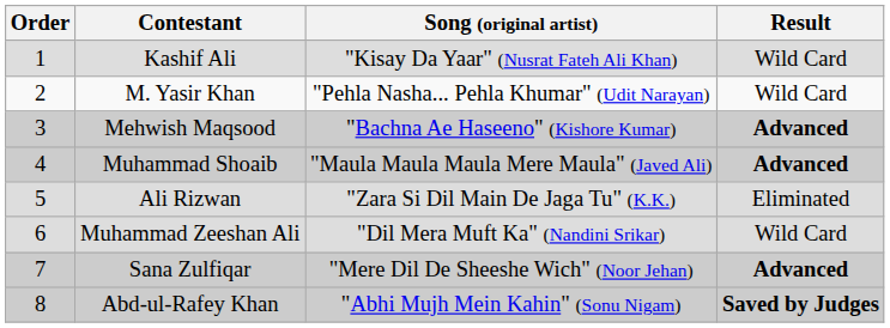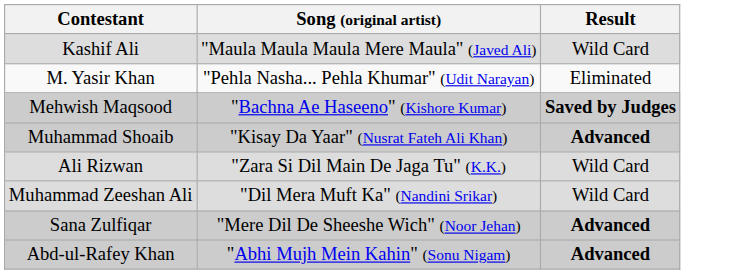- column: Order | 1 | 2 | 3 | 4 | 5 | 6 | 7 | 8
Kashif Ali | Song (original artist): "Kisay Da Yaar" (Nusrat Fateh Ali Khan) -> "Maula Maula Maula Mere Maula" (Javed Ali)
M. Yasir Khan | Result: Wild Card -> Eliminated
Mehwish Maqsood | Result: Advanced -> Saved by Judges
Muhammad Shoaib | Song (original artist): "Maula Maula Maula Mere Maula" (Javed Ali) -> "Kisay Da Yaar" (Nusrat Fateh Ali Khan)
Ali Rizwan | Result: Eliminated -> Wild Card
Abd-ul-Rafey Khan | Result: Saved by Judges -> Advanced
